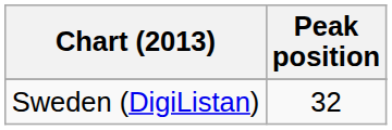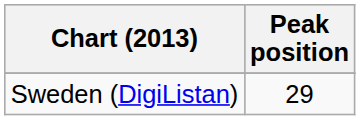Sweden (DigiListan) | Peak position: 32 -> 29
